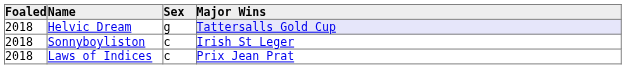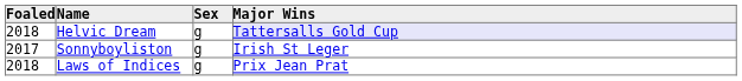Sonnyboyliston | Foaled: 2018 -> 2017
Sonnyboyliston | Sex: c -> g
Laws of Indices | Sex: c -> g
